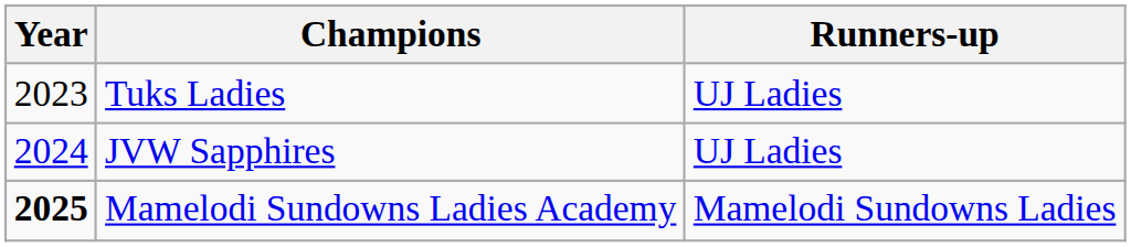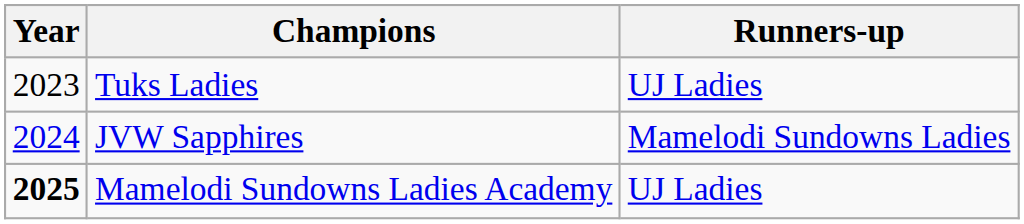JVW Sapphires | Runners-up: UJ Ladies -> Mamelodi Sundowns Ladies
Mamelodi Sundowns Ladies Academy | Runners-up: Mamelodi Sundowns Ladies -> UJ Ladies
